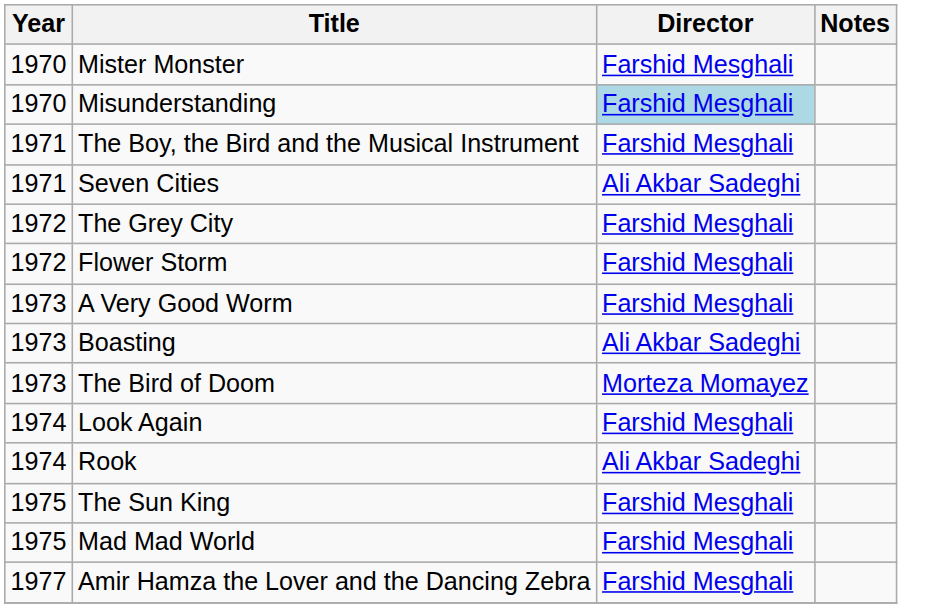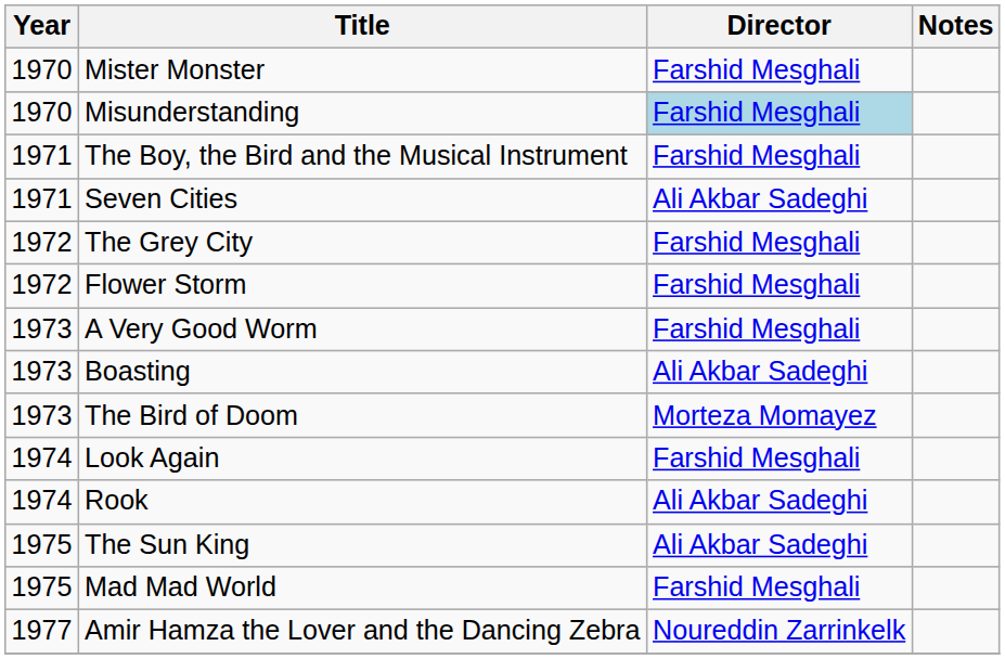The Sun King | Director: Farshid Mesghali -> Ali Akbar Sadeghi
Amir Hamza the Lover and the Dancing Zebra | Director: Farshid Mesghali -> Noureddin Zarrinkelk
